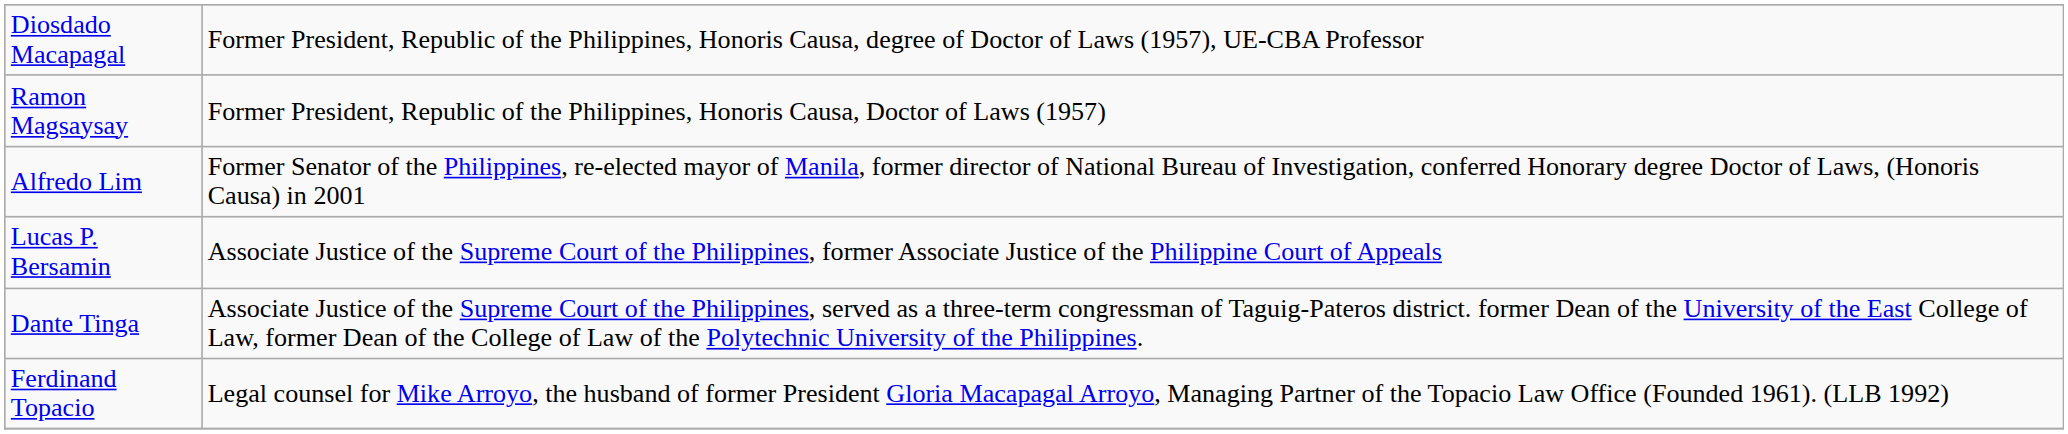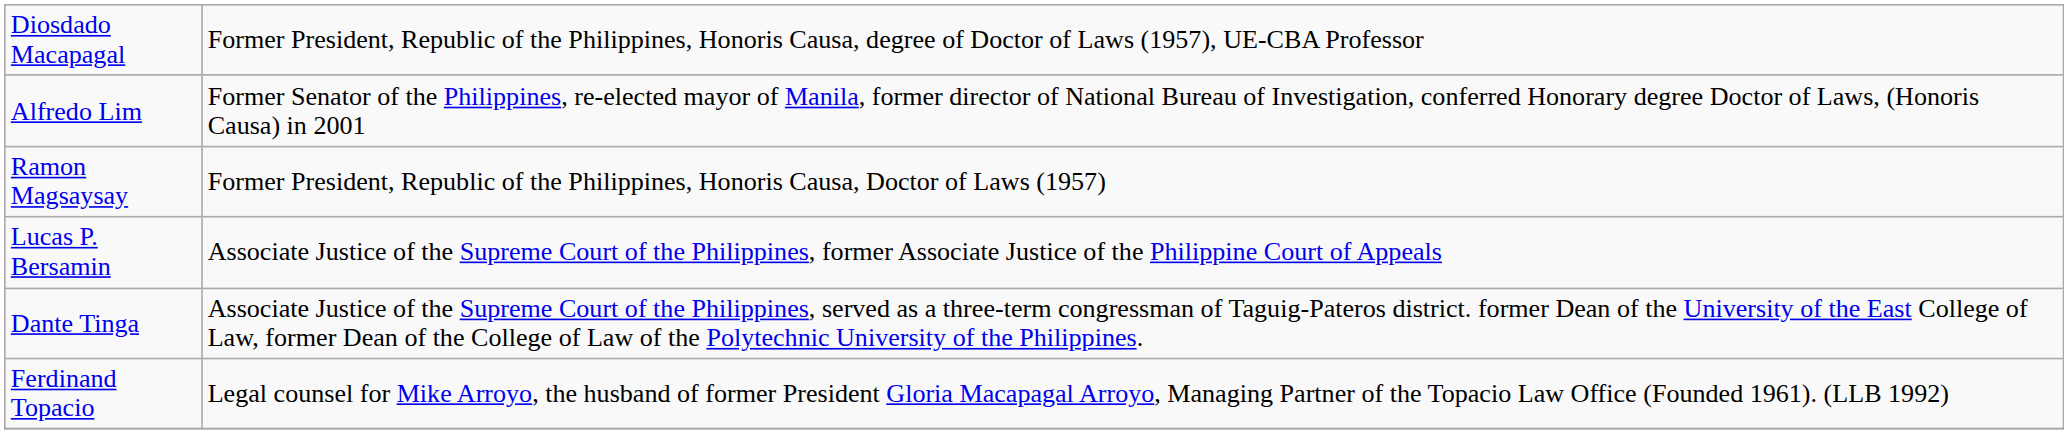rows swapped: Ramon Magsaysay <-> Alfredo Lim
